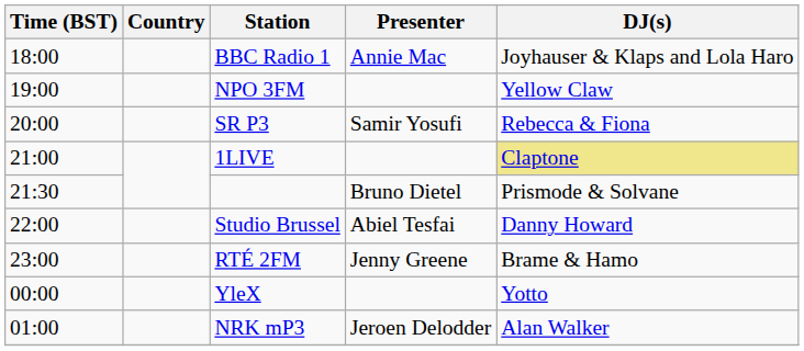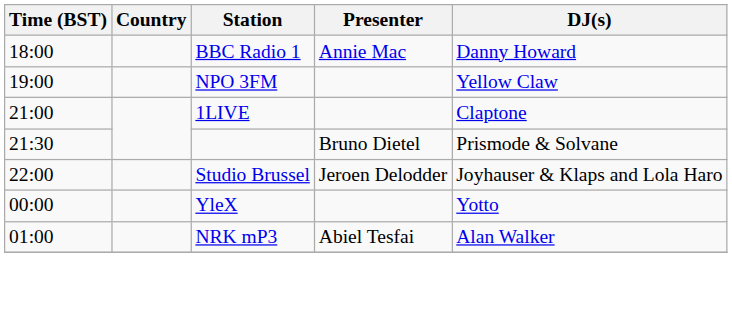BBC Radio 1 | DJ(s): Joyhauser & Klaps and Lola Haro -> Danny Howard
- row: 20:00 | SR P3 | Samir Yosufi | Rebecca & Fiona
1LIVE | DJ(s): khaki background -> no background
Studio Brussel | Presenter: Abiel Tesfai -> Jeroen Delodder
Studio Brussel | DJ(s): Danny Howard -> Joyhauser & Klaps and Lola Haro
- row: 23:00 | RTÉ 2FM | Jenny Greene | Brame & Hamo
NRK mP3 | Presenter: Jeroen Delodder -> Abiel Tesfai
